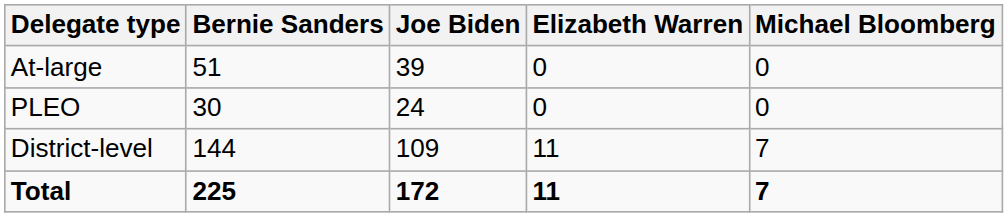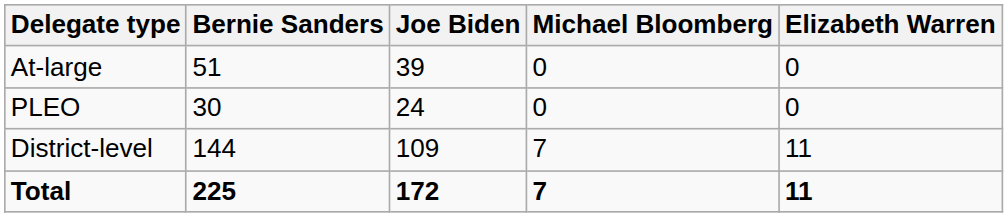columns swapped: Michael Bloomberg <-> Elizabeth Warren
